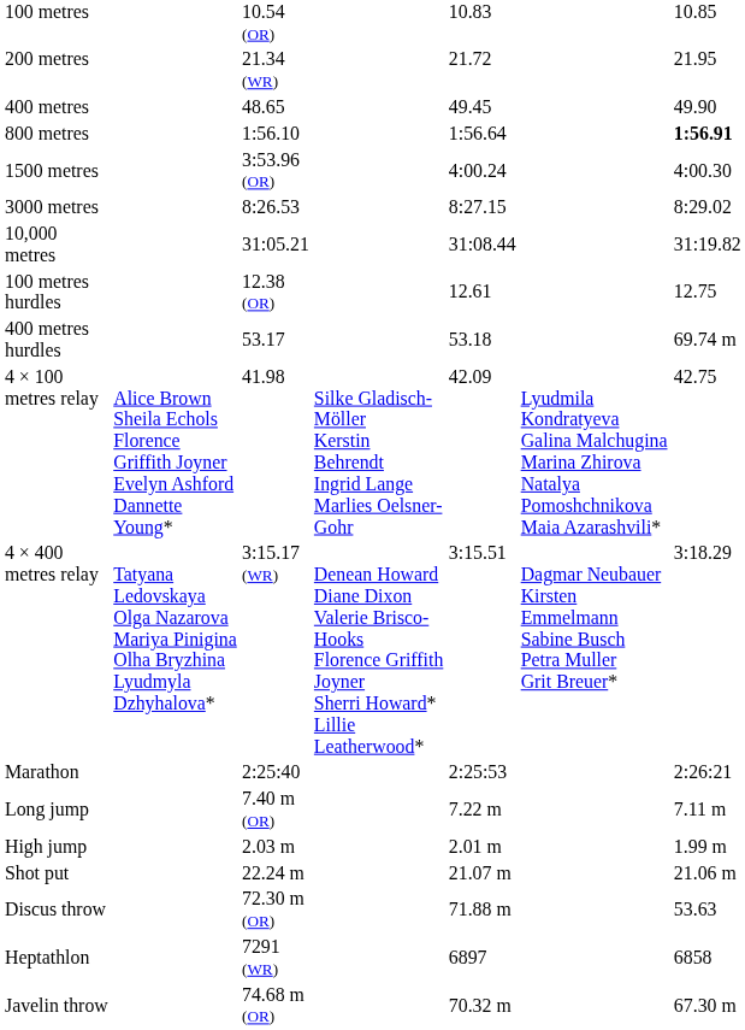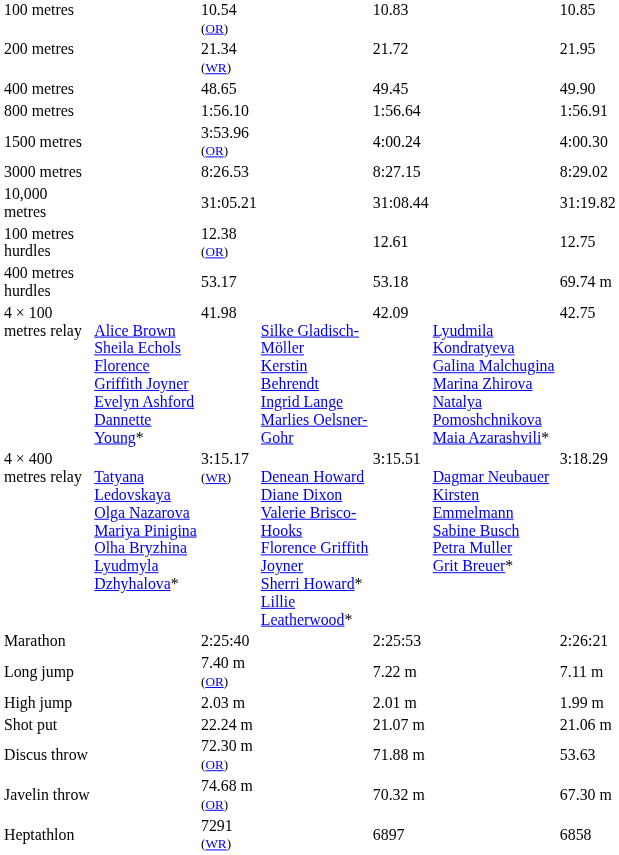800 metres | column 7: bold -> normal
rows swapped: Javelin throw <-> Heptathlon
